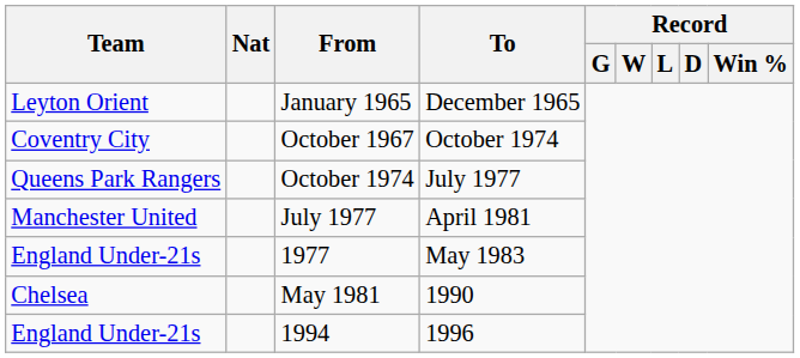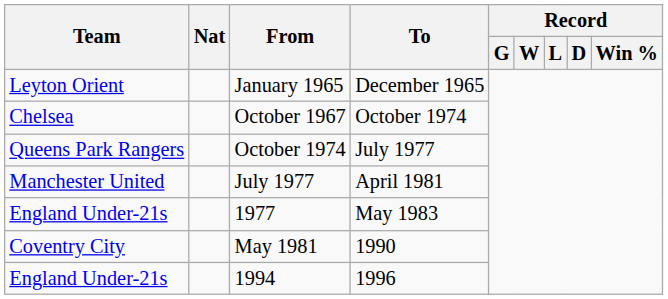October 1967 | Team: Coventry City -> Chelsea
May 1981 | Team: Chelsea -> Coventry City
